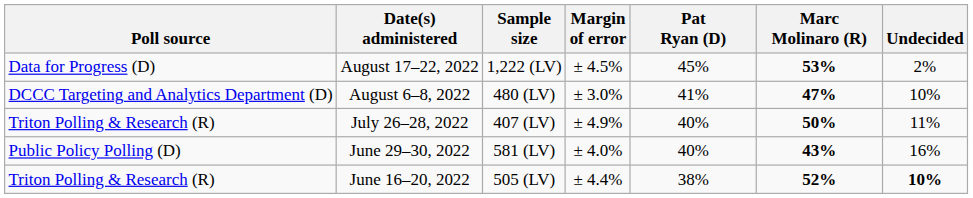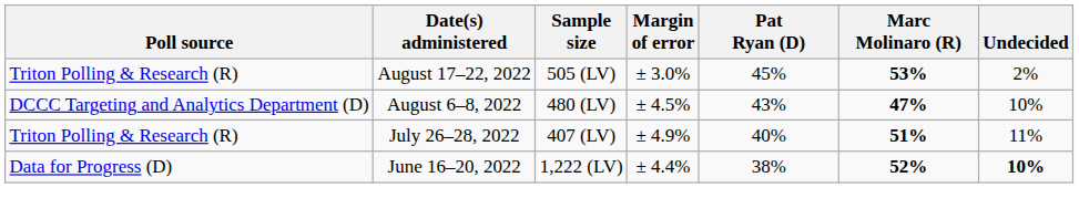August 17–22, 2022 | Poll source: Data for Progress (D) -> Triton Polling & Research (R)
August 17–22, 2022 | Sample size: 1,222 (LV) -> 505 (LV)
August 17–22, 2022 | Margin of error: ± 4.5% -> ± 3.0%
August 6–8, 2022 | Margin of error: ± 3.0% -> ± 4.5%
August 6–8, 2022 | Pat Ryan (D): 41% -> 43%
July 26–28, 2022 | Marc Molinaro (R): 50% -> 51%
- row: Public Policy Polling (D) | June 29–30, 2022 | 581 (LV) | ± 4.0% | 40% | 43% | 16%
June 16–20, 2022 | Poll source: Triton Polling & Research (R) -> Data for Progress (D)
June 16–20, 2022 | Sample size: 505 (LV) -> 1,222 (LV)
